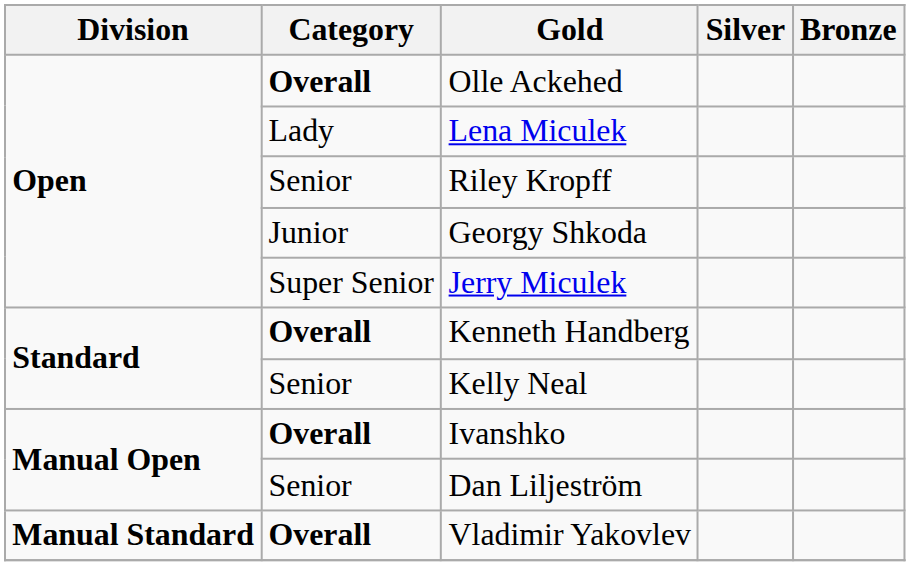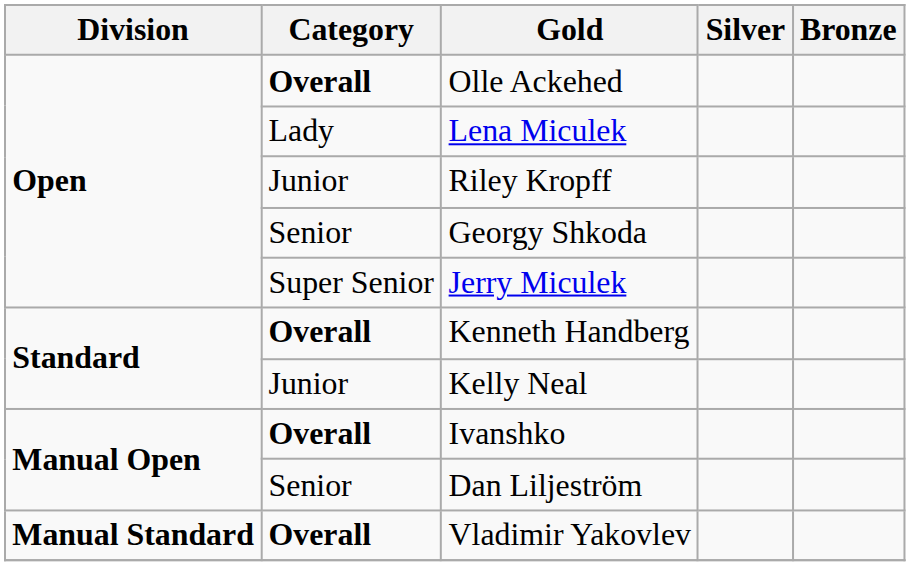Riley Kropff | Category: Senior -> Junior
Georgy Shkoda | Category: Junior -> Senior
Kelly Neal | Category: Senior -> Junior
